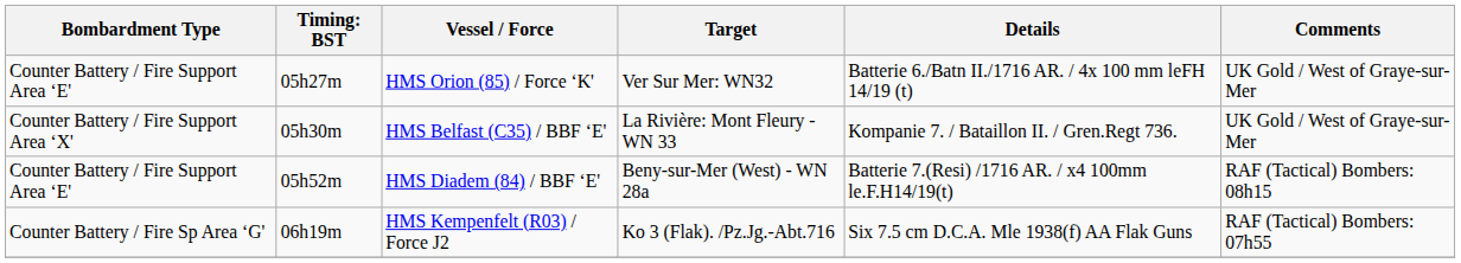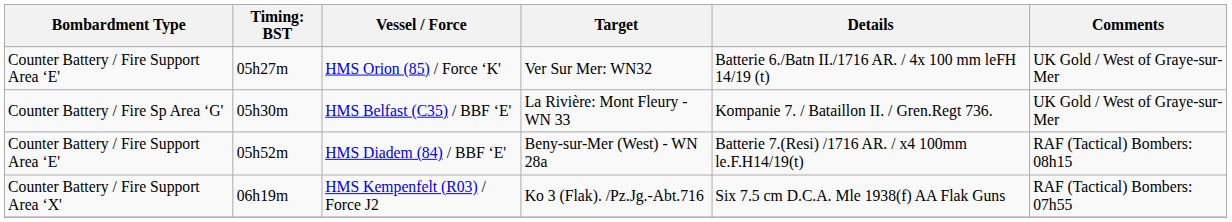05h30m | Bombardment Type: Counter Battery / Fire Support Area ‘X' -> Counter Battery / Fire Sp Area ‘G'
06h19m | Bombardment Type: Counter Battery / Fire Sp Area ‘G' -> Counter Battery / Fire Support Area ‘X'
